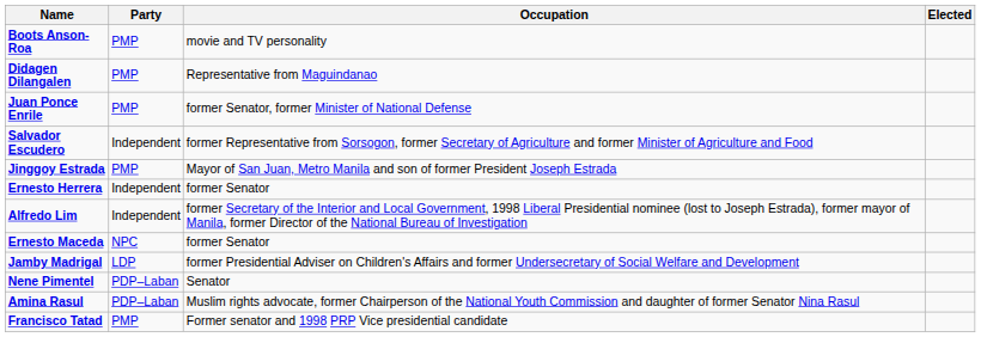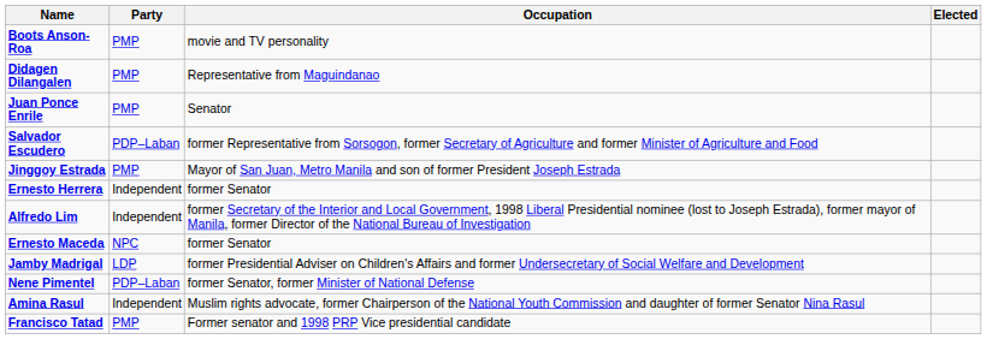Juan Ponce Enrile | Occupation: former Senator, former Minister of National Defense -> Senator
Salvador Escudero | Party: Independent -> PDP–Laban
Nene Pimentel | Occupation: Senator -> former Senator, former Minister of National Defense
Amina Rasul | Party: PDP–Laban -> Independent
